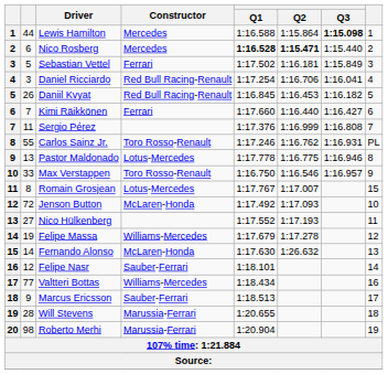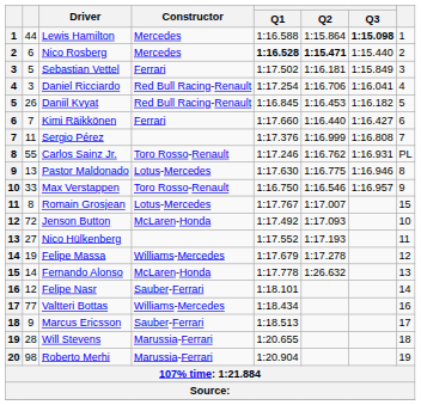Pastor Maldonado | Q1: 1:17.778 -> 1:17.630
Fernando Alonso | Q1: 1:17.630 -> 1:17.778
